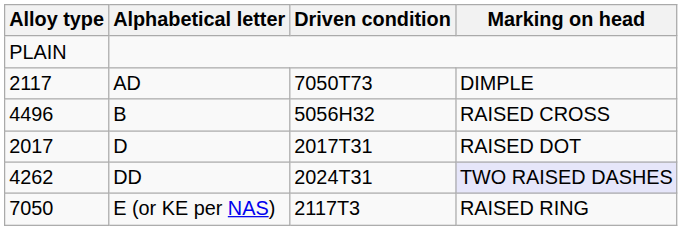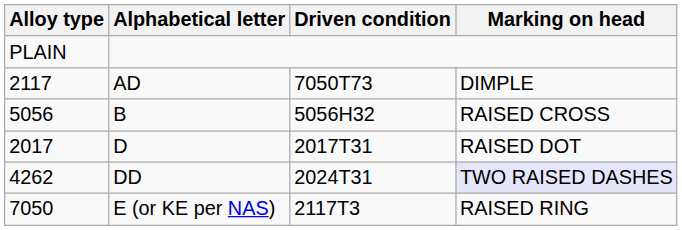B | Alloy type: 4496 -> 5056
